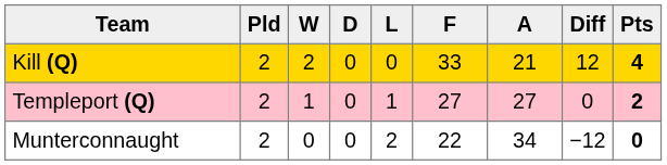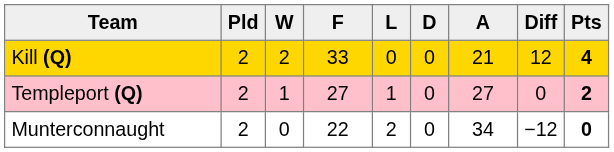columns swapped: D <-> F
